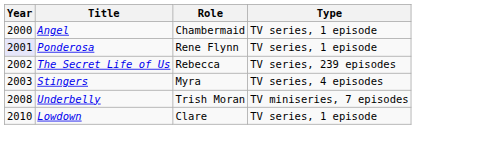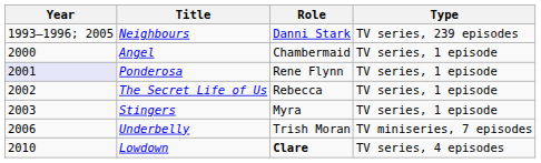+ row: 1993–1996; 2005 | Neighbours | Danni Stark | TV series, 239 episodes
The Secret Life of Us | Type: TV series, 239 episodes -> TV series, 1 episode
Stingers | Type: TV series, 4 episodes -> TV series, 1 episode
Underbelly | Year: 2008 -> 2006
Lowdown | Role: normal -> bold
Lowdown | Type: TV series, 1 episode -> TV series, 4 episodes
